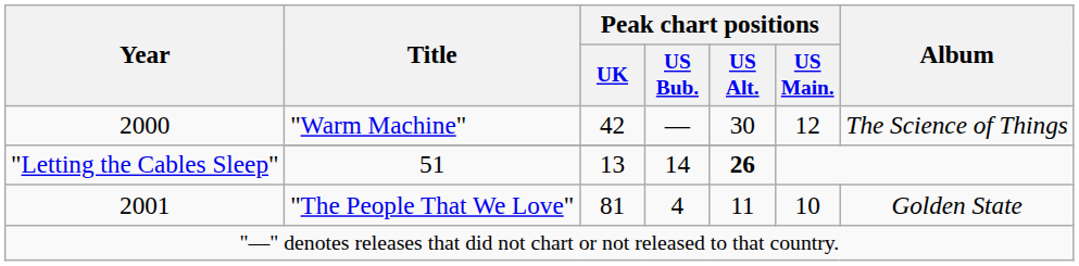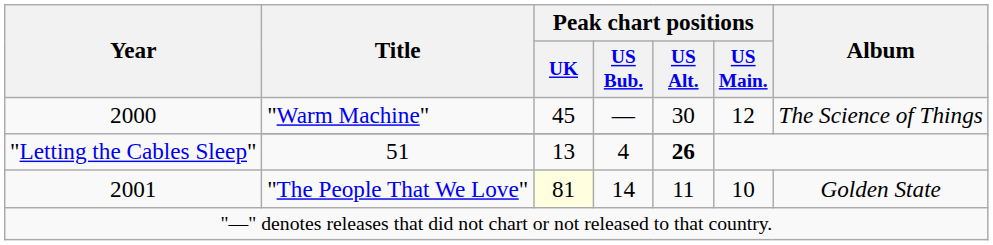2000 / "Warm Machine" | Peak chart positions / UK: 42 -> 45
"Letting the Cables Sleep" | Peak chart positions / US Bub.: 14 -> 4
2001 | Peak chart positions / UK: no background -> lightyellow background
2001 | Peak chart positions / US Bub.: 4 -> 14
